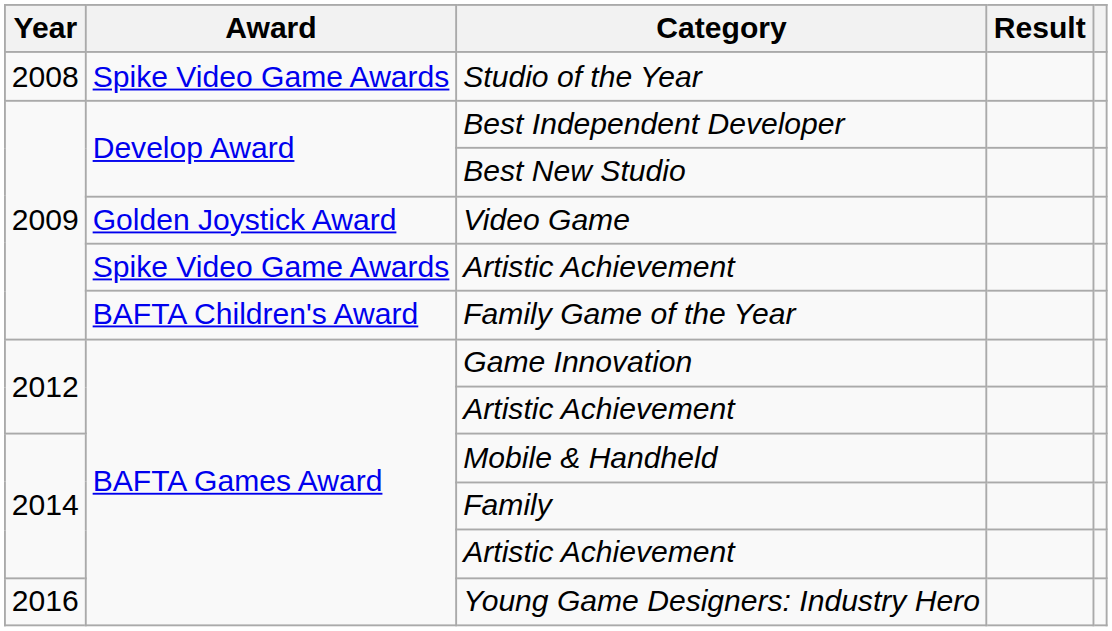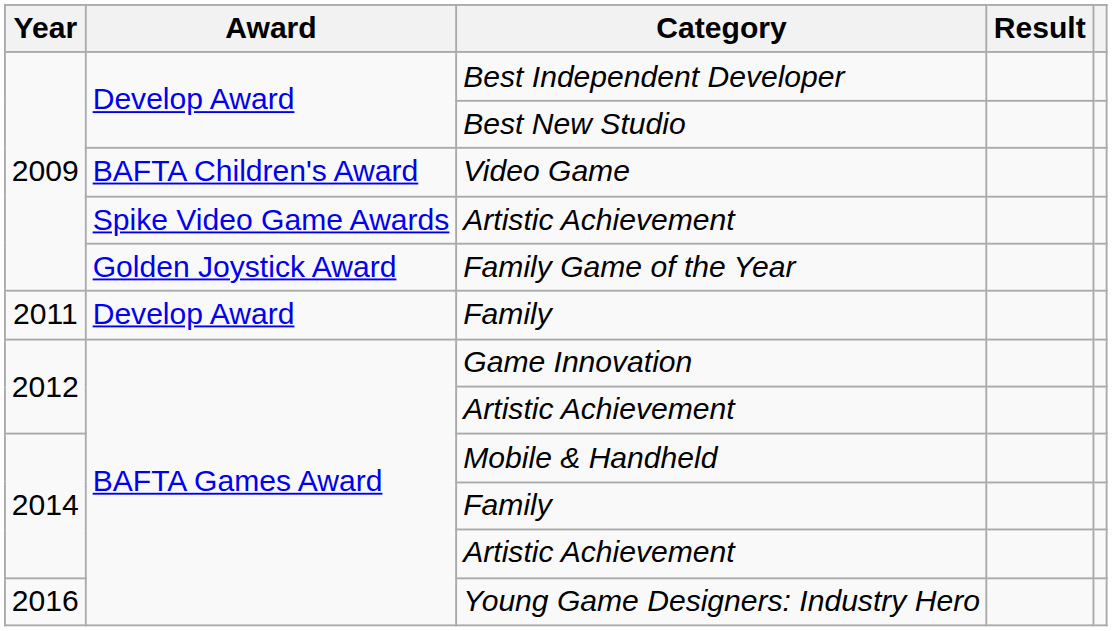- row: 2008 | Spike Video Game Awards | Studio of the Year
Video Game | Award: Golden Joystick Award -> BAFTA Children's Award
Family Game of the Year | Award: BAFTA Children's Award -> Golden Joystick Award
+ row: 2011 | Develop Award | Family
